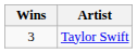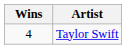Taylor Swift | Wins: 3 -> 4
